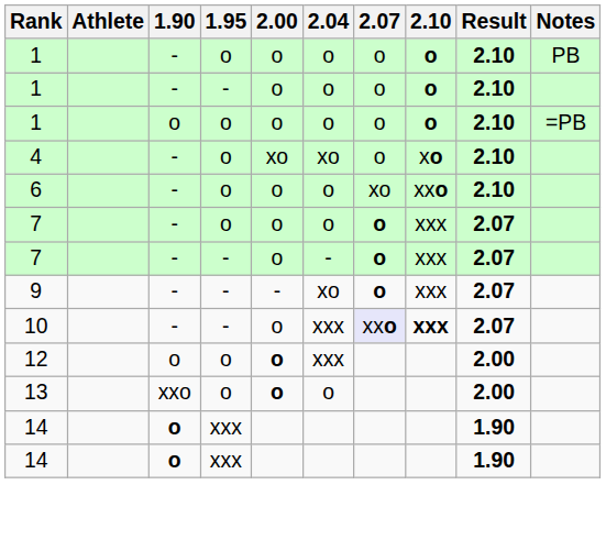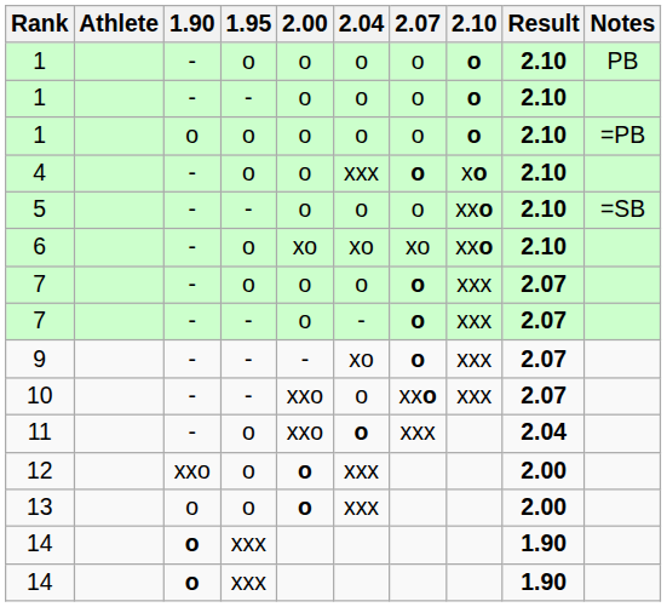4 | 2.00: xo -> o
4 | 2.04: xo -> xxx
4 | 2.07: normal -> bold
+ row: 5 | - | - | o | o | o | xxo | 2.10 | =SB
6 | 2.00: o -> xo
6 | 2.04: o -> xo
10 | 2.00: o -> xxo
10 | 2.04: xxx -> o
10 | 2.07: lavender background -> no background
10 | 2.10: bold -> normal
+ row: 11 | - | o | xxo | o | xxx | 2.04
12 | 1.90: o -> xxo
13 | 1.90: xxo -> o
13 | 2.04: o -> xxx
